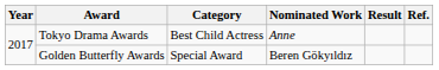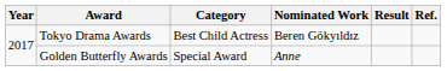Tokyo Drama Awards | Nominated Work: Anne -> Beren Gökyıldız
Golden Butterfly Awards | Nominated Work: Beren Gökyıldız -> Anne
